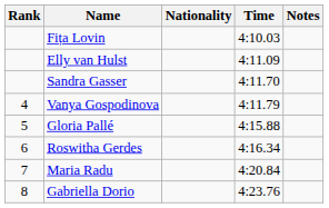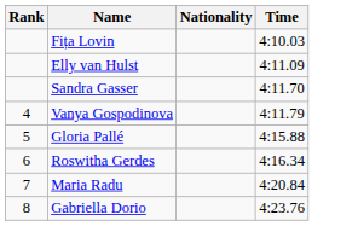- column: Notes
